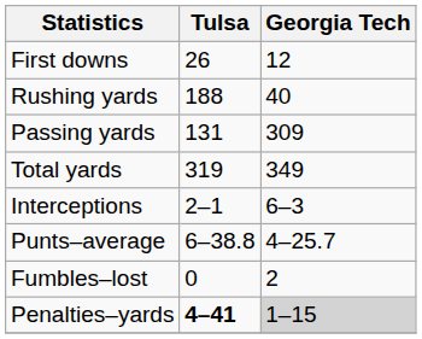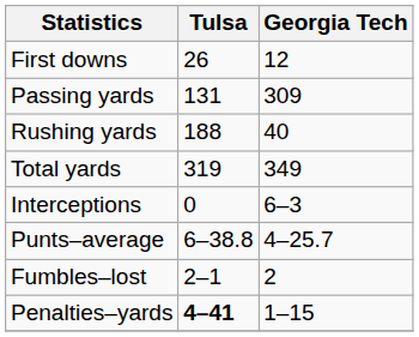rows swapped: Rushing yards <-> Passing yards
Interceptions | Tulsa: 2–1 -> 0
Fumbles–lost | Tulsa: 0 -> 2–1
Penalties–yards | Georgia Tech: lightgrey background -> no background
